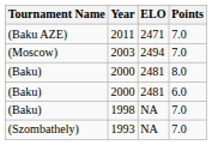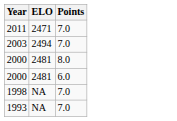- column: Tournament Name | (Baku AZE) | (Moscow) | (Baku) | (Baku) | (Baku) | (Szombathely)
